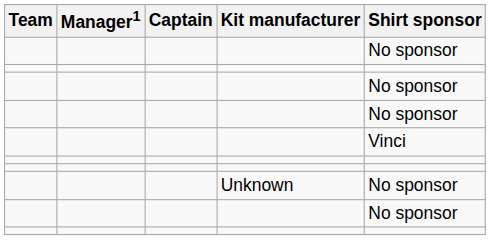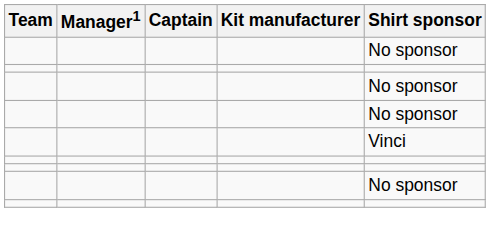- row: Unknown | No sponsor
